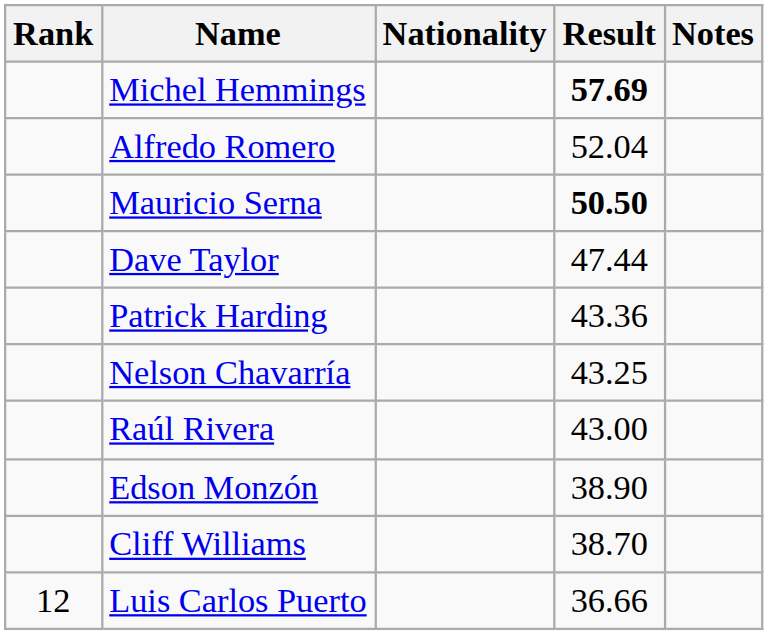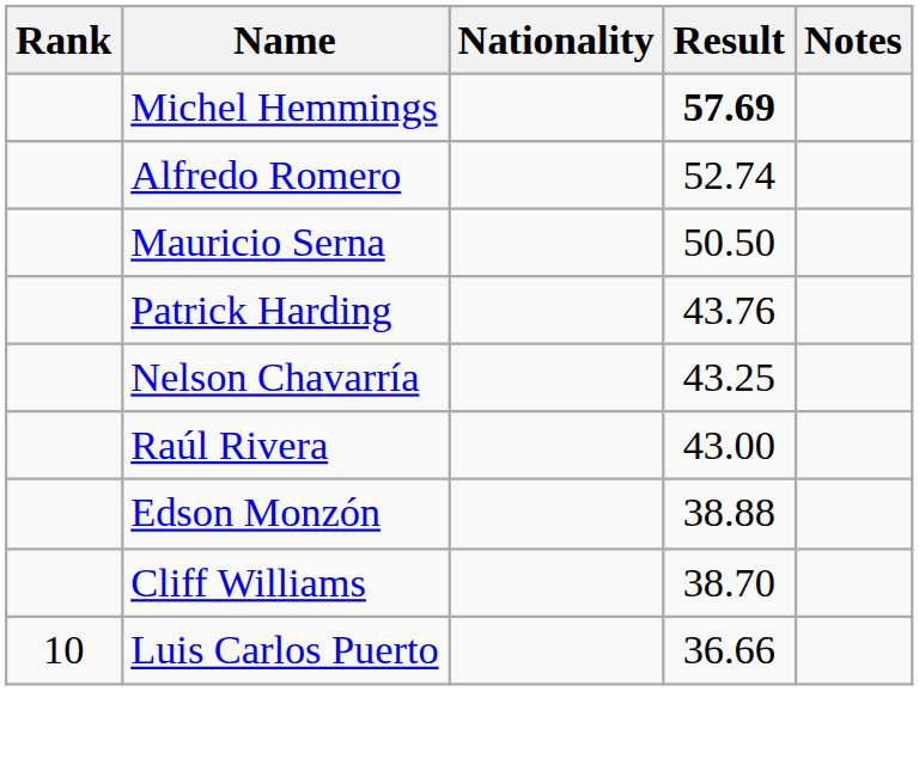Alfredo Romero | Result: 52.04 -> 52.74
Mauricio Serna | Result: bold -> normal
- row: Dave Taylor | 47.44
Patrick Harding | Result: 43.36 -> 43.76
Edson Monzón | Result: 38.90 -> 38.88
Luis Carlos Puerto | Rank: 12 -> 10
